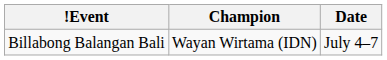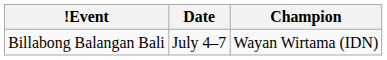columns swapped: Date <-> Champion
